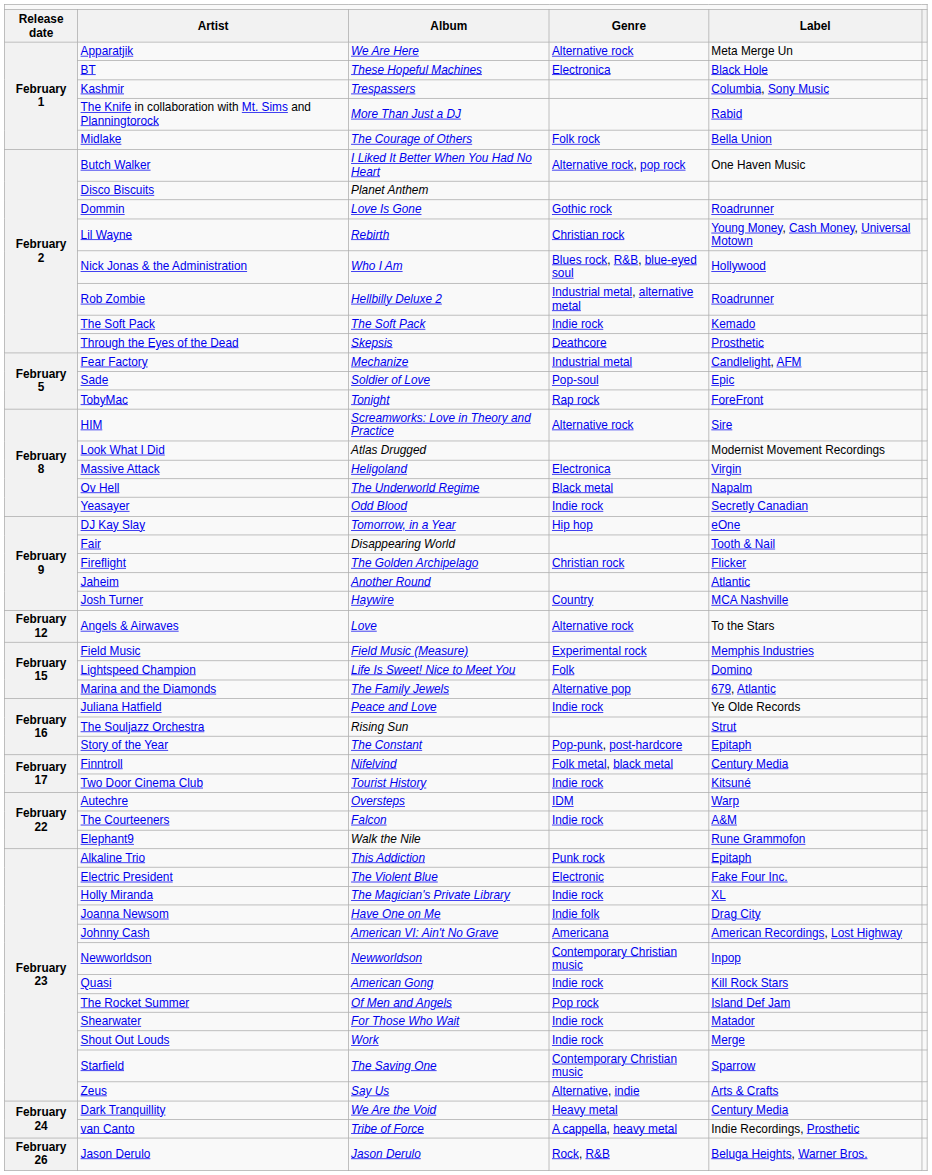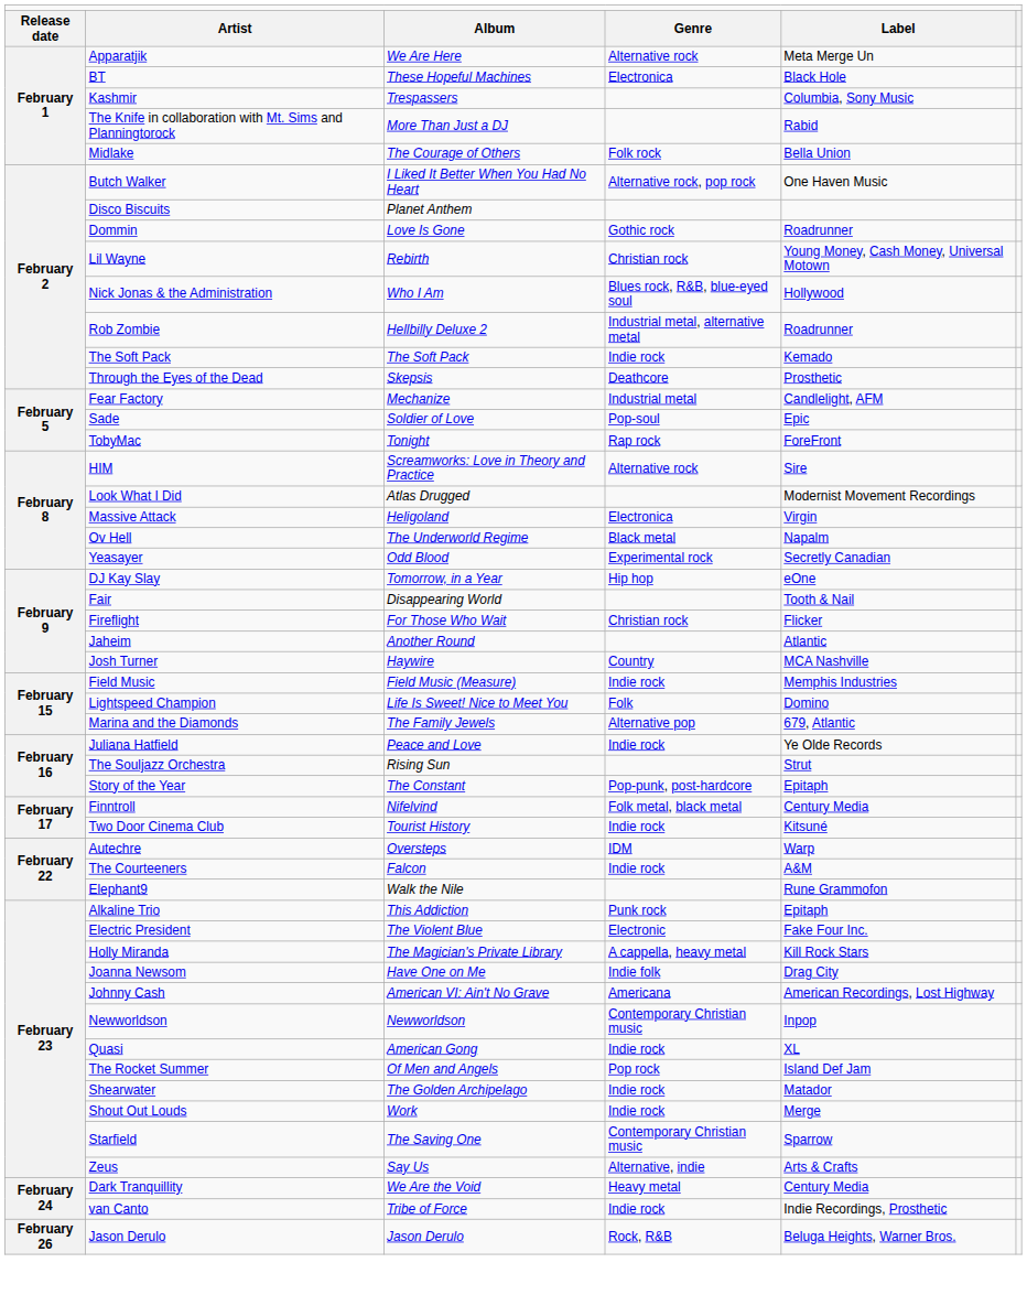Yeasayer | column 4: Indie rock -> Experimental rock
Fireflight | column 3: The Golden Archipelago -> For Those Who Wait
- row: February 12 | Angels & Airwaves | Love | Alternative rock | To the Stars
Field Music | column 4: Experimental rock -> Indie rock
Holly Miranda | column 4: Indie rock -> A cappella, heavy metal
Holly Miranda | column 5: XL -> Kill Rock Stars
Quasi | column 5: Kill Rock Stars -> XL
Shearwater | column 3: For Those Who Wait -> The Golden Archipelago
van Canto | column 4: A cappella, heavy metal -> Indie rock
